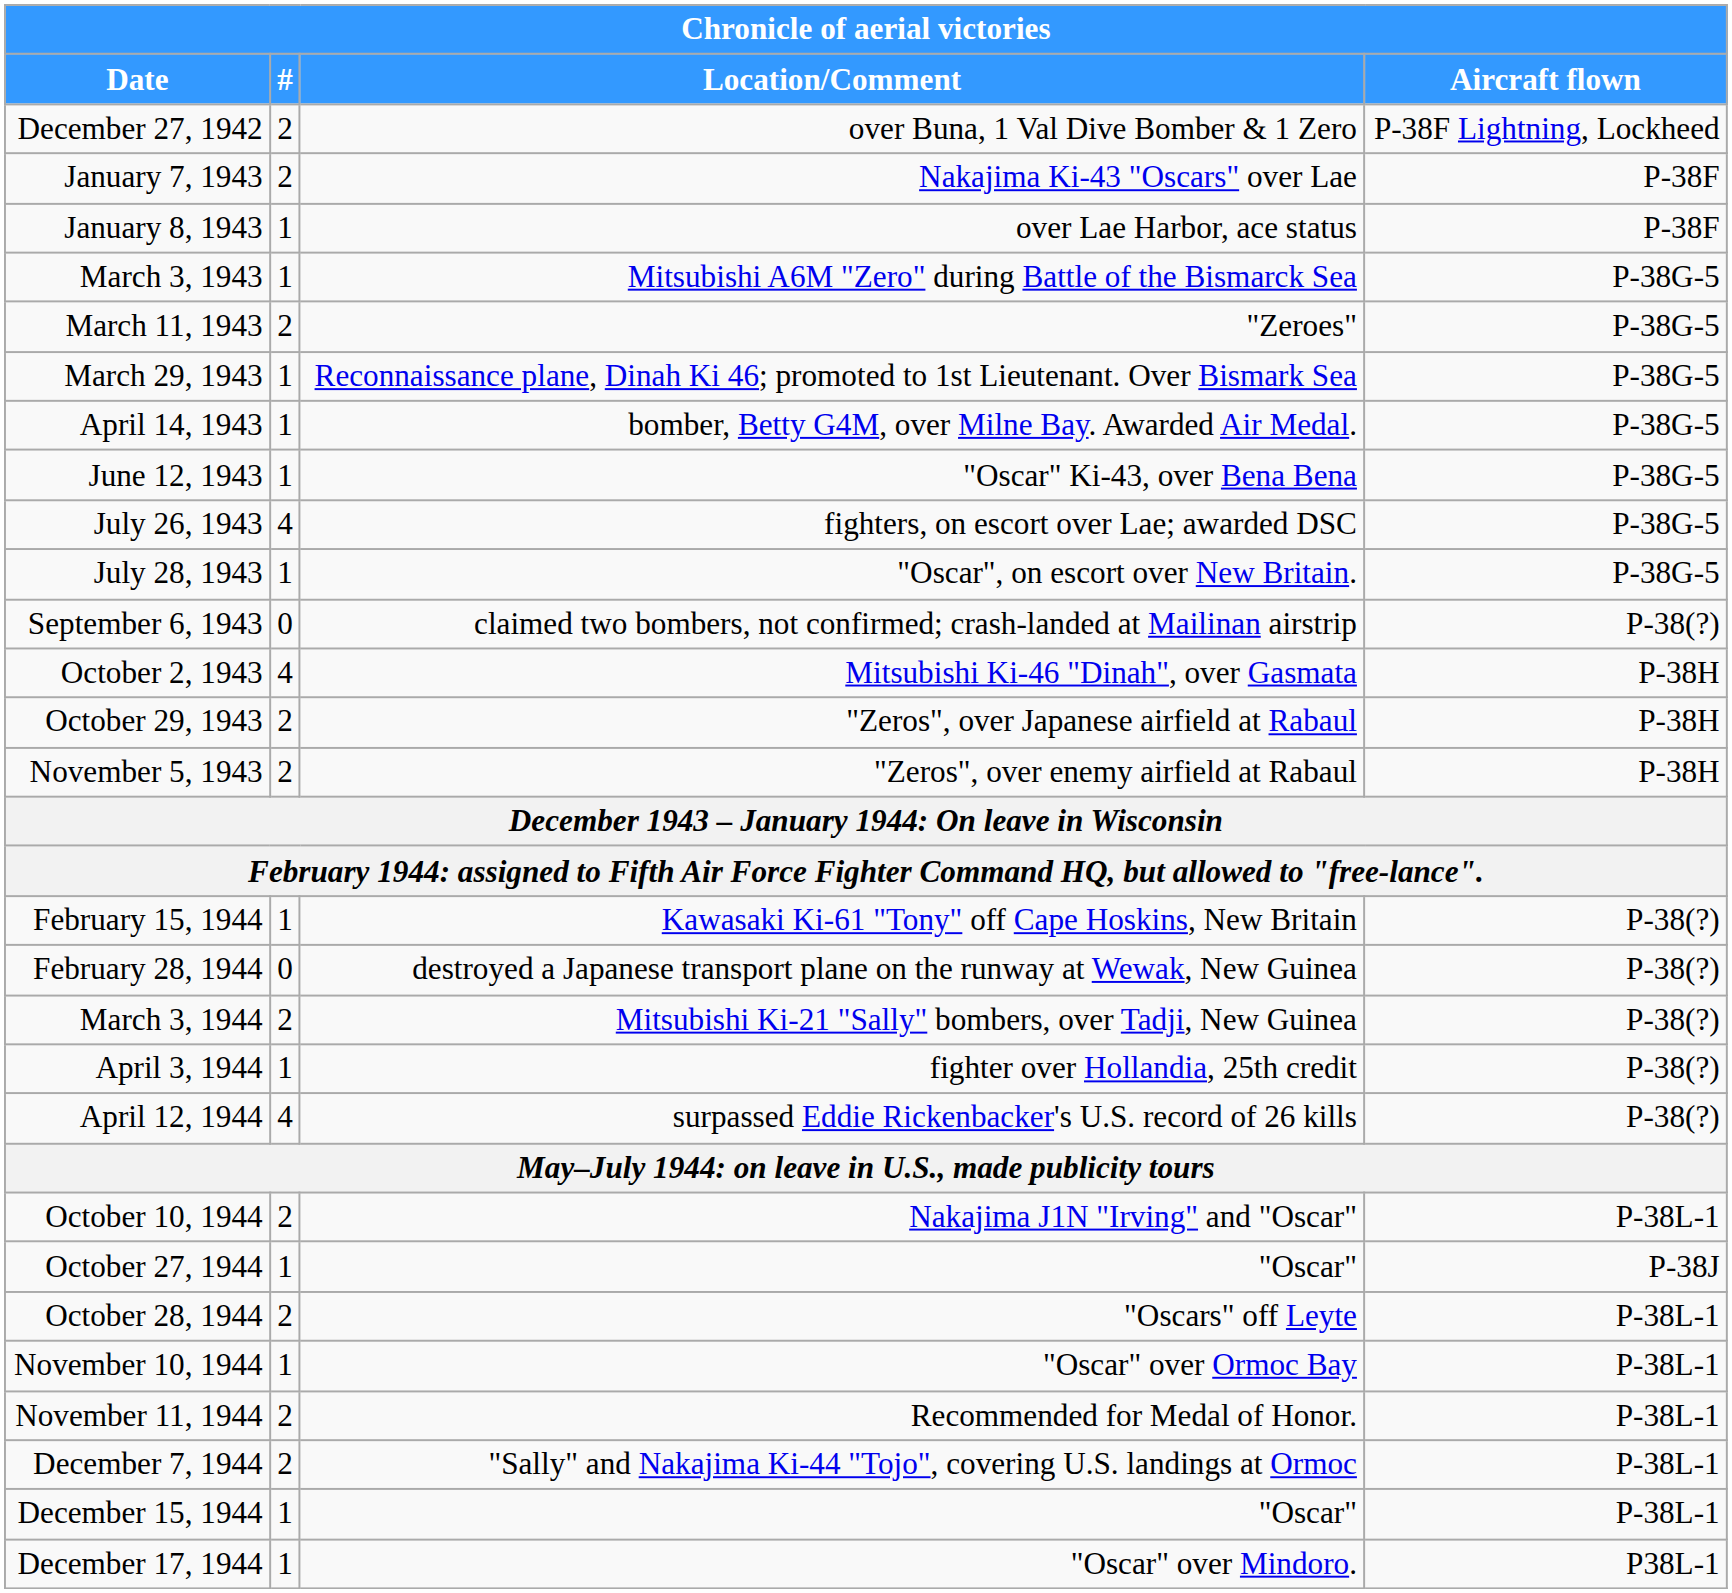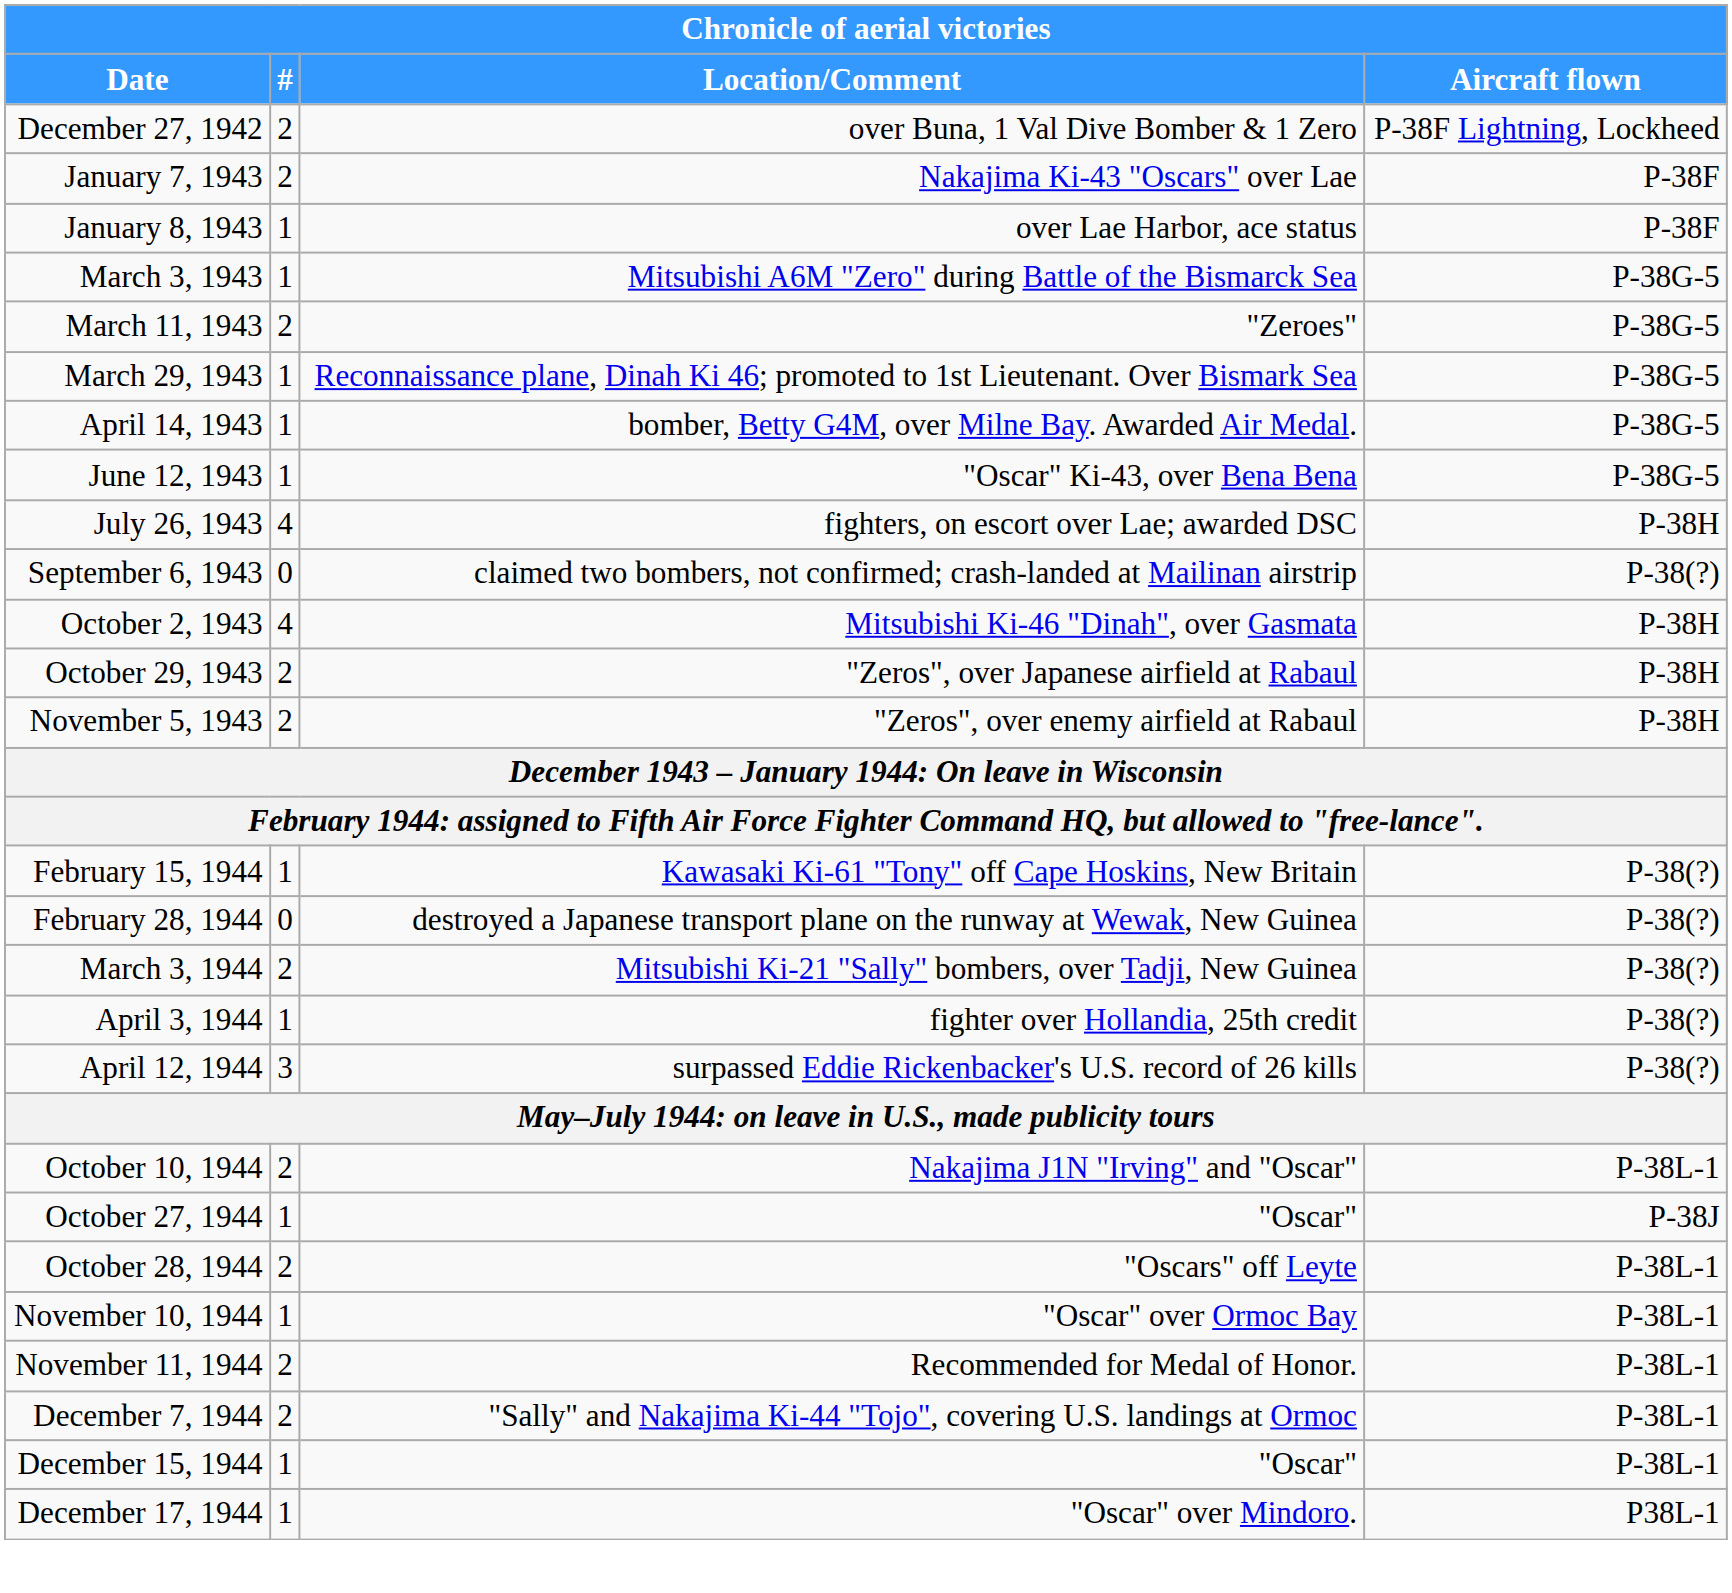July 26, 1943 | Aircraft flown: P-38G-5 -> P-38H
- row: July 28, 1943 | 1 | "Oscar", on escort over New Britain. | P-38G-5
April 12, 1944 | #: 4 -> 3
